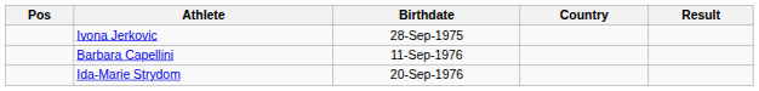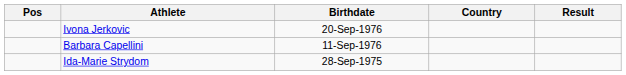Ivona Jerkovic | Birthdate: 28-Sep-1975 -> 20-Sep-1976
Ida-Marie Strydom | Birthdate: 20-Sep-1976 -> 28-Sep-1975
